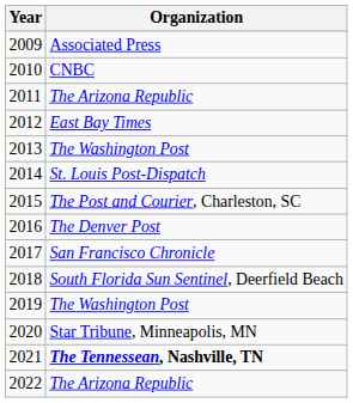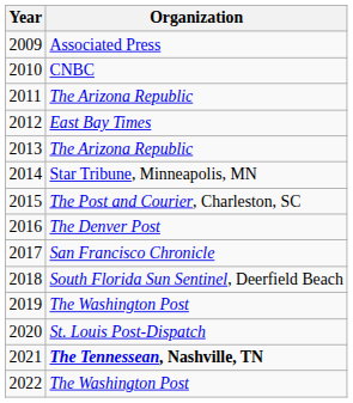2013 | Organization: The Washington Post -> The Arizona Republic
2014 | Organization: St. Louis Post-Dispatch -> Star Tribune, Minneapolis, MN
2020 | Organization: Star Tribune, Minneapolis, MN -> St. Louis Post-Dispatch
2022 | Organization: The Arizona Republic -> The Washington Post
